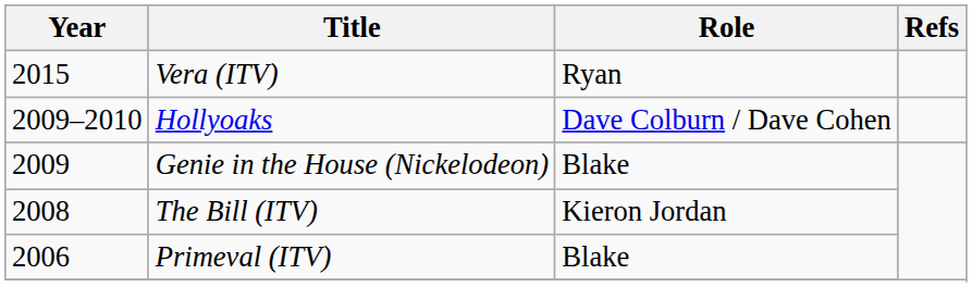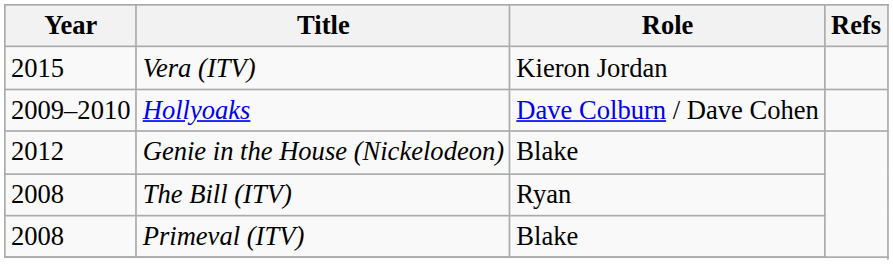Vera (ITV) | Role: Ryan -> Kieron Jordan
Genie in the House (Nickelodeon) | Year: 2009 -> 2012
The Bill (ITV) | Role: Kieron Jordan -> Ryan
Primeval (ITV) | Year: 2006 -> 2008
